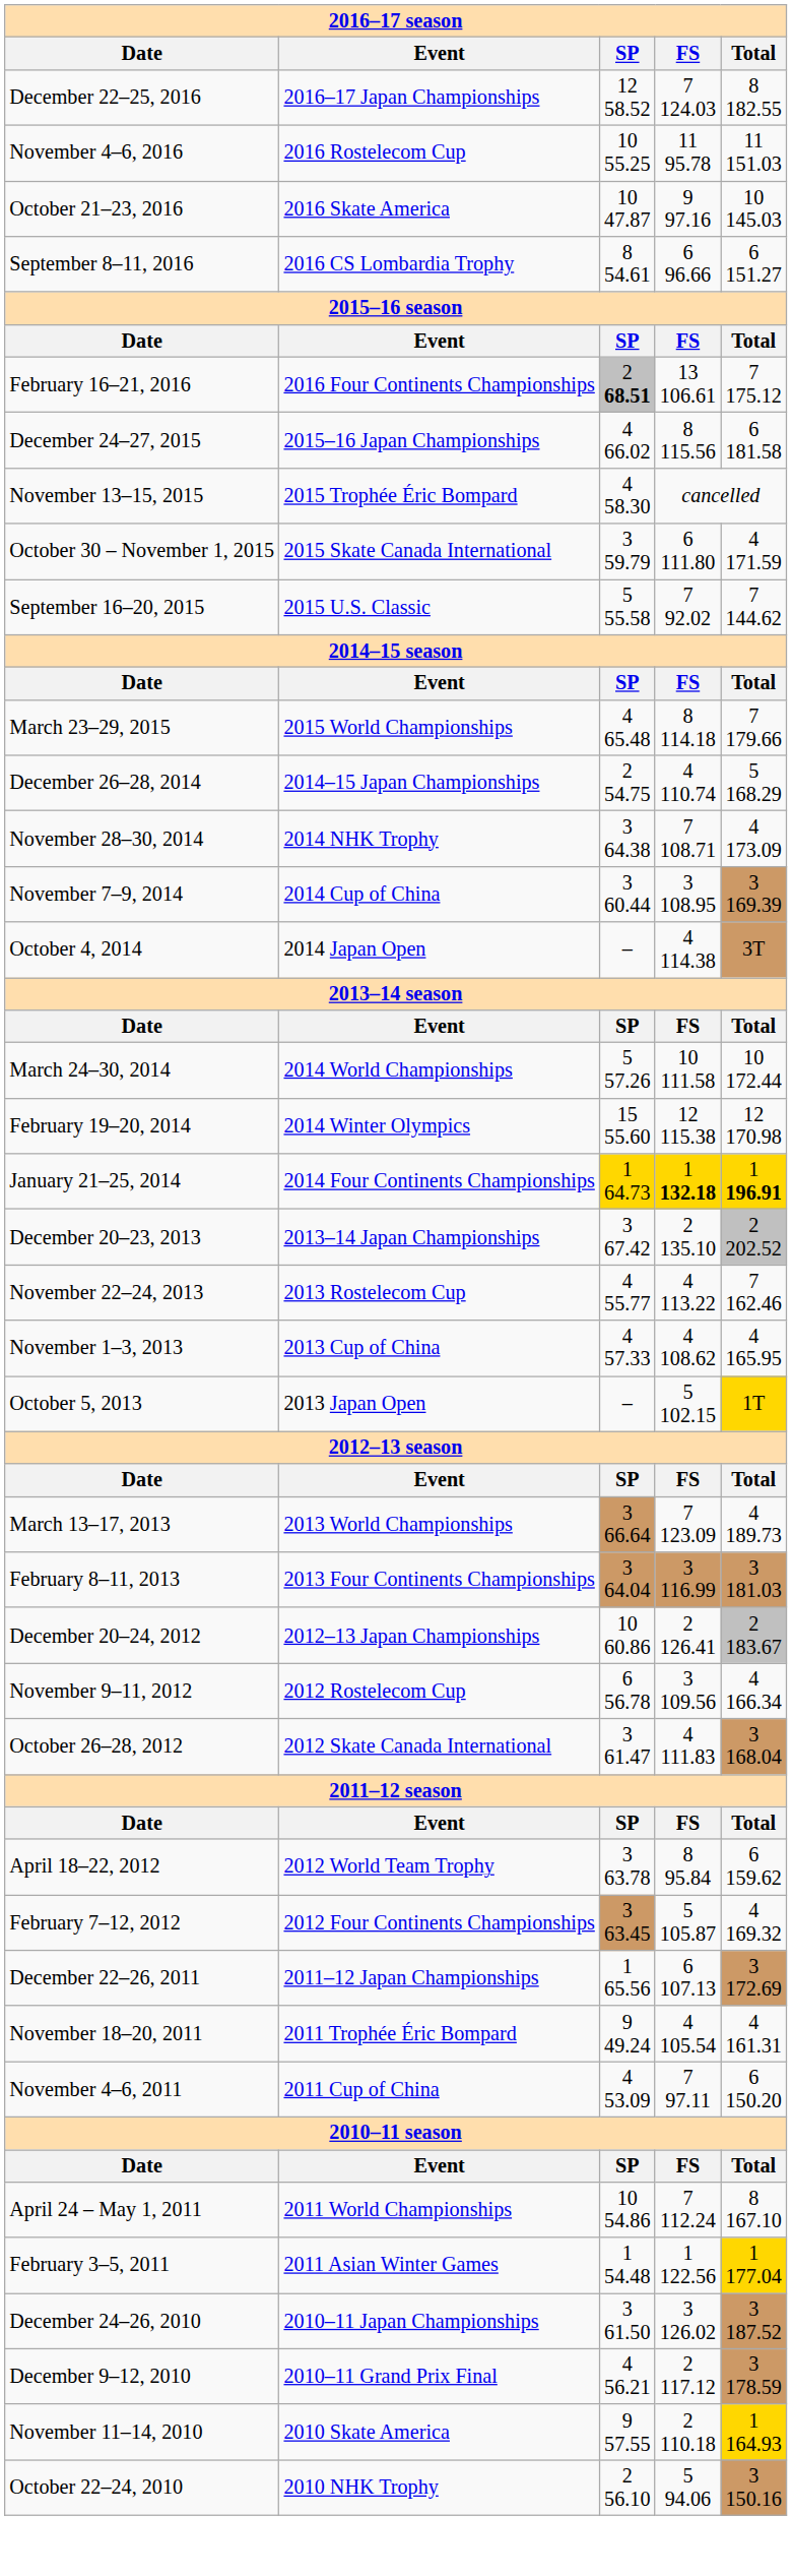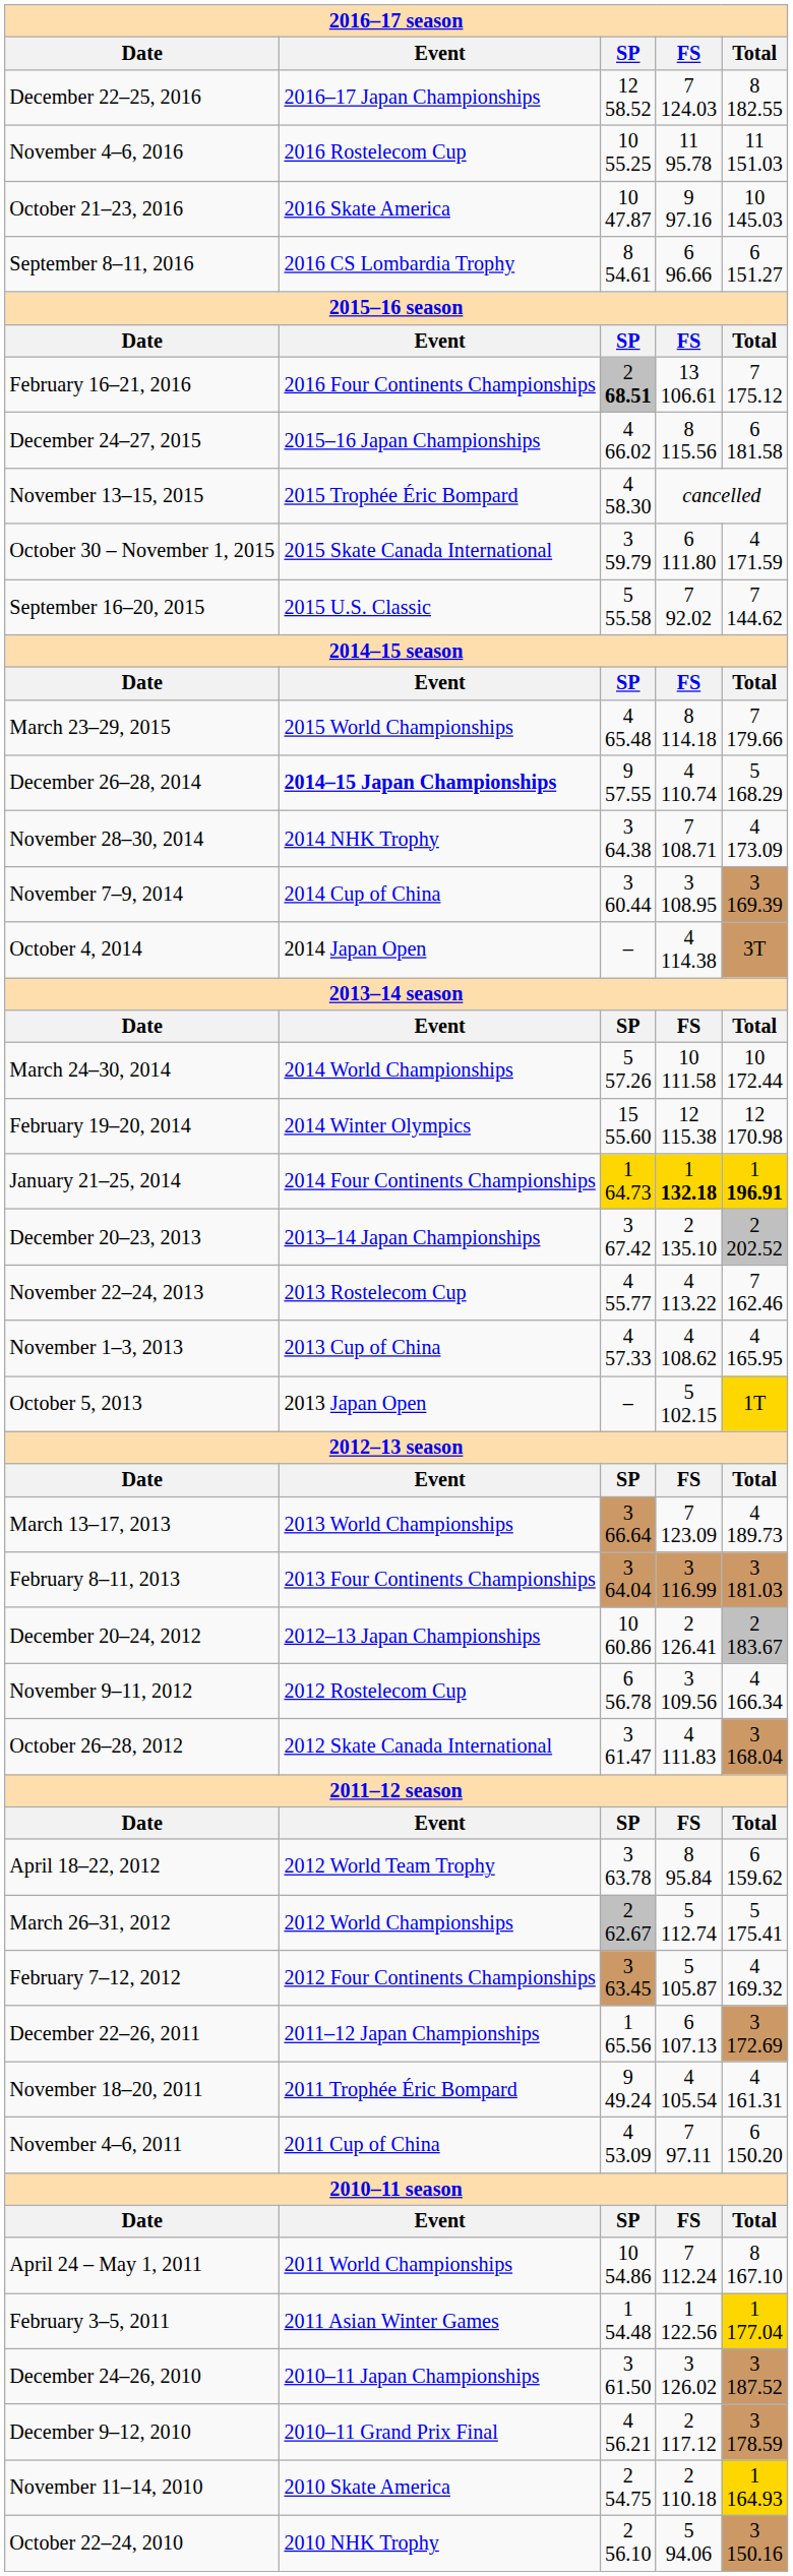December 26–28, 2014 | Event: normal -> bold
December 26–28, 2014 | SP: 2 54.75 -> 9 57.55
+ row: March 26–31, 2012 | 2012 World Championships | 2 62.67 | 5 112.74 | 5 175.41
November 11–14, 2010 | SP: 9 57.55 -> 2 54.75
